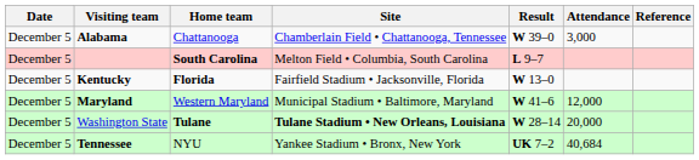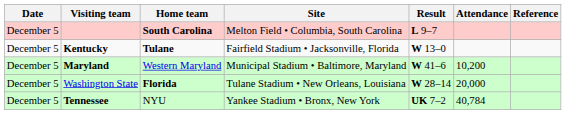- row: December 5 | Alabama | Chattanooga | Chamberlain Field • Chattanooga, Tennessee | W 39–0 | 3,000
Kentucky | Home team: Florida -> Tulane
Maryland | Attendance: 12,000 -> 10,200
Washington State | Home team: Tulane -> Florida
Washington State | Site: bold -> normal
Tennessee | Attendance: 40,684 -> 40,784
